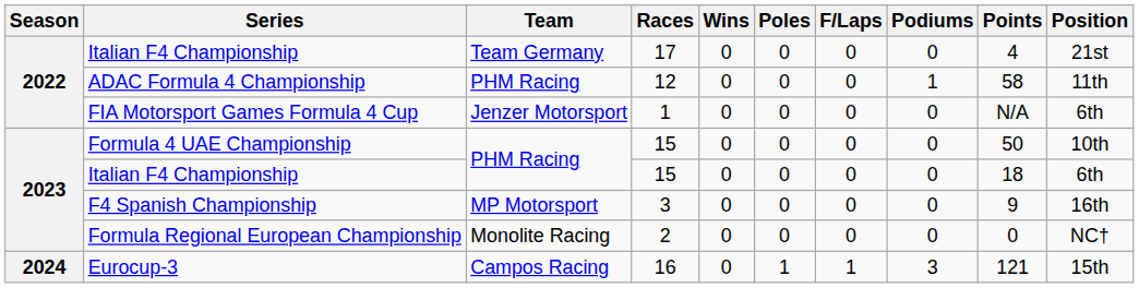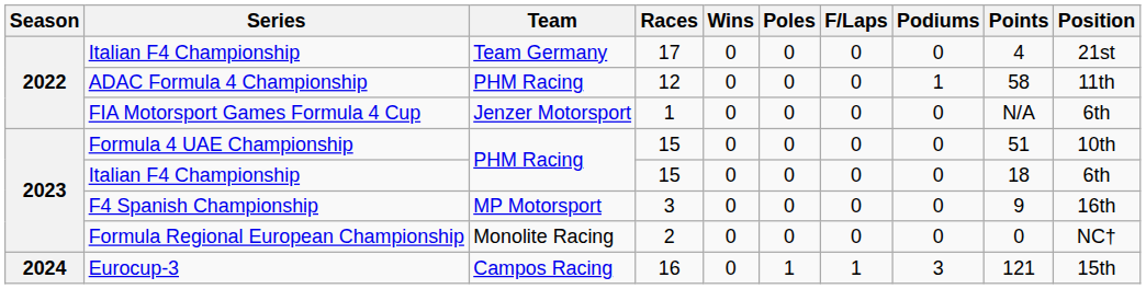Formula 4 UAE Championship | Points: 50 -> 51
